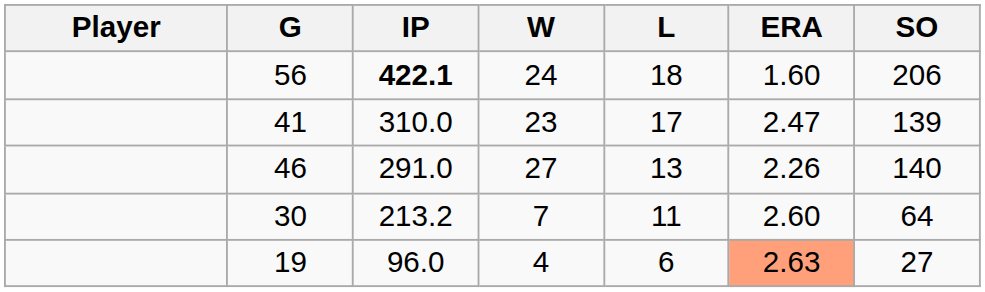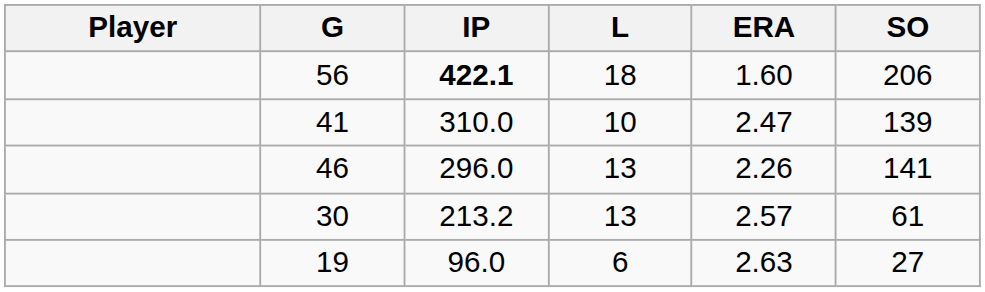- column: W | 24 | 23 | 27 | 7 | 4
41 | L: 17 -> 10
46 | IP: 291.0 -> 296.0
46 | SO: 140 -> 141
30 | L: 11 -> 13
30 | ERA: 2.60 -> 2.57
30 | SO: 64 -> 61
19 | ERA: lightsalmon background -> no background
